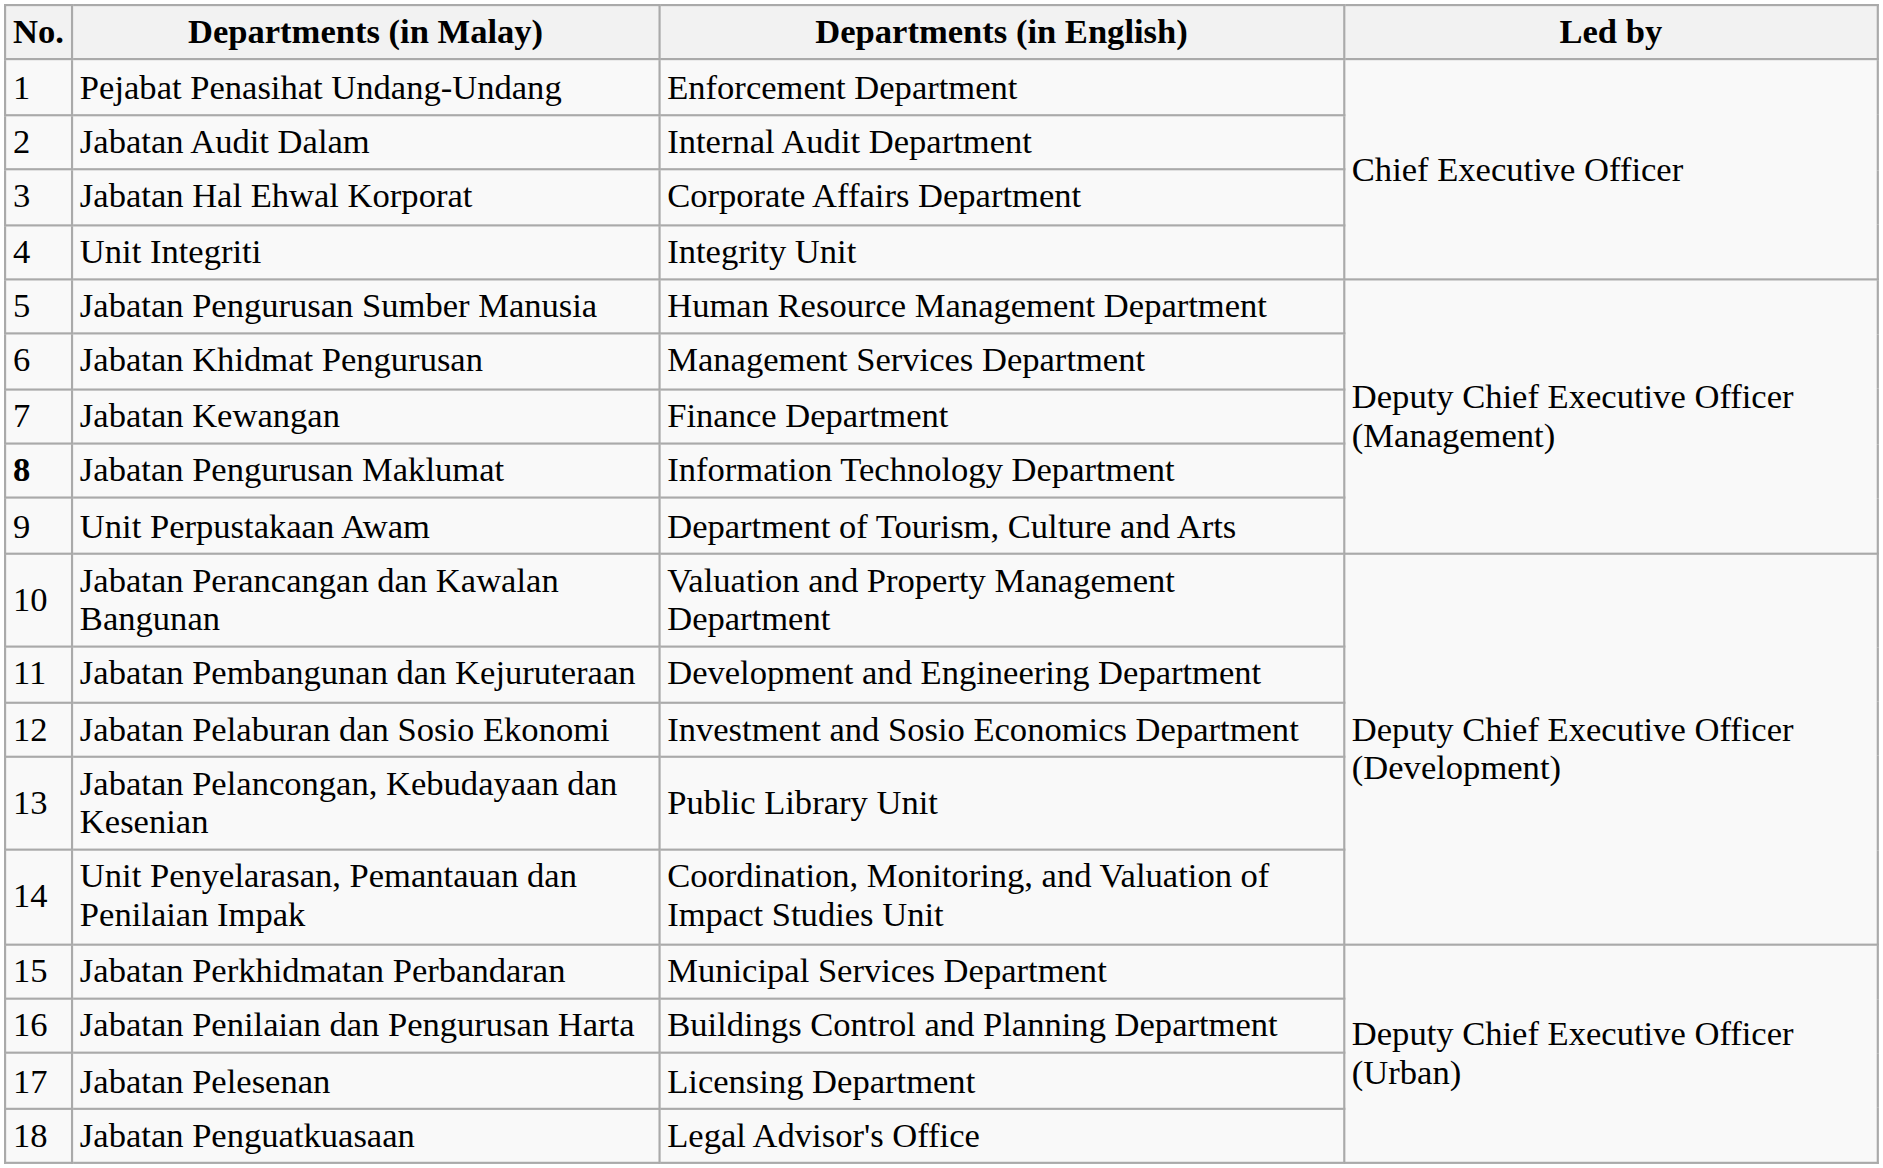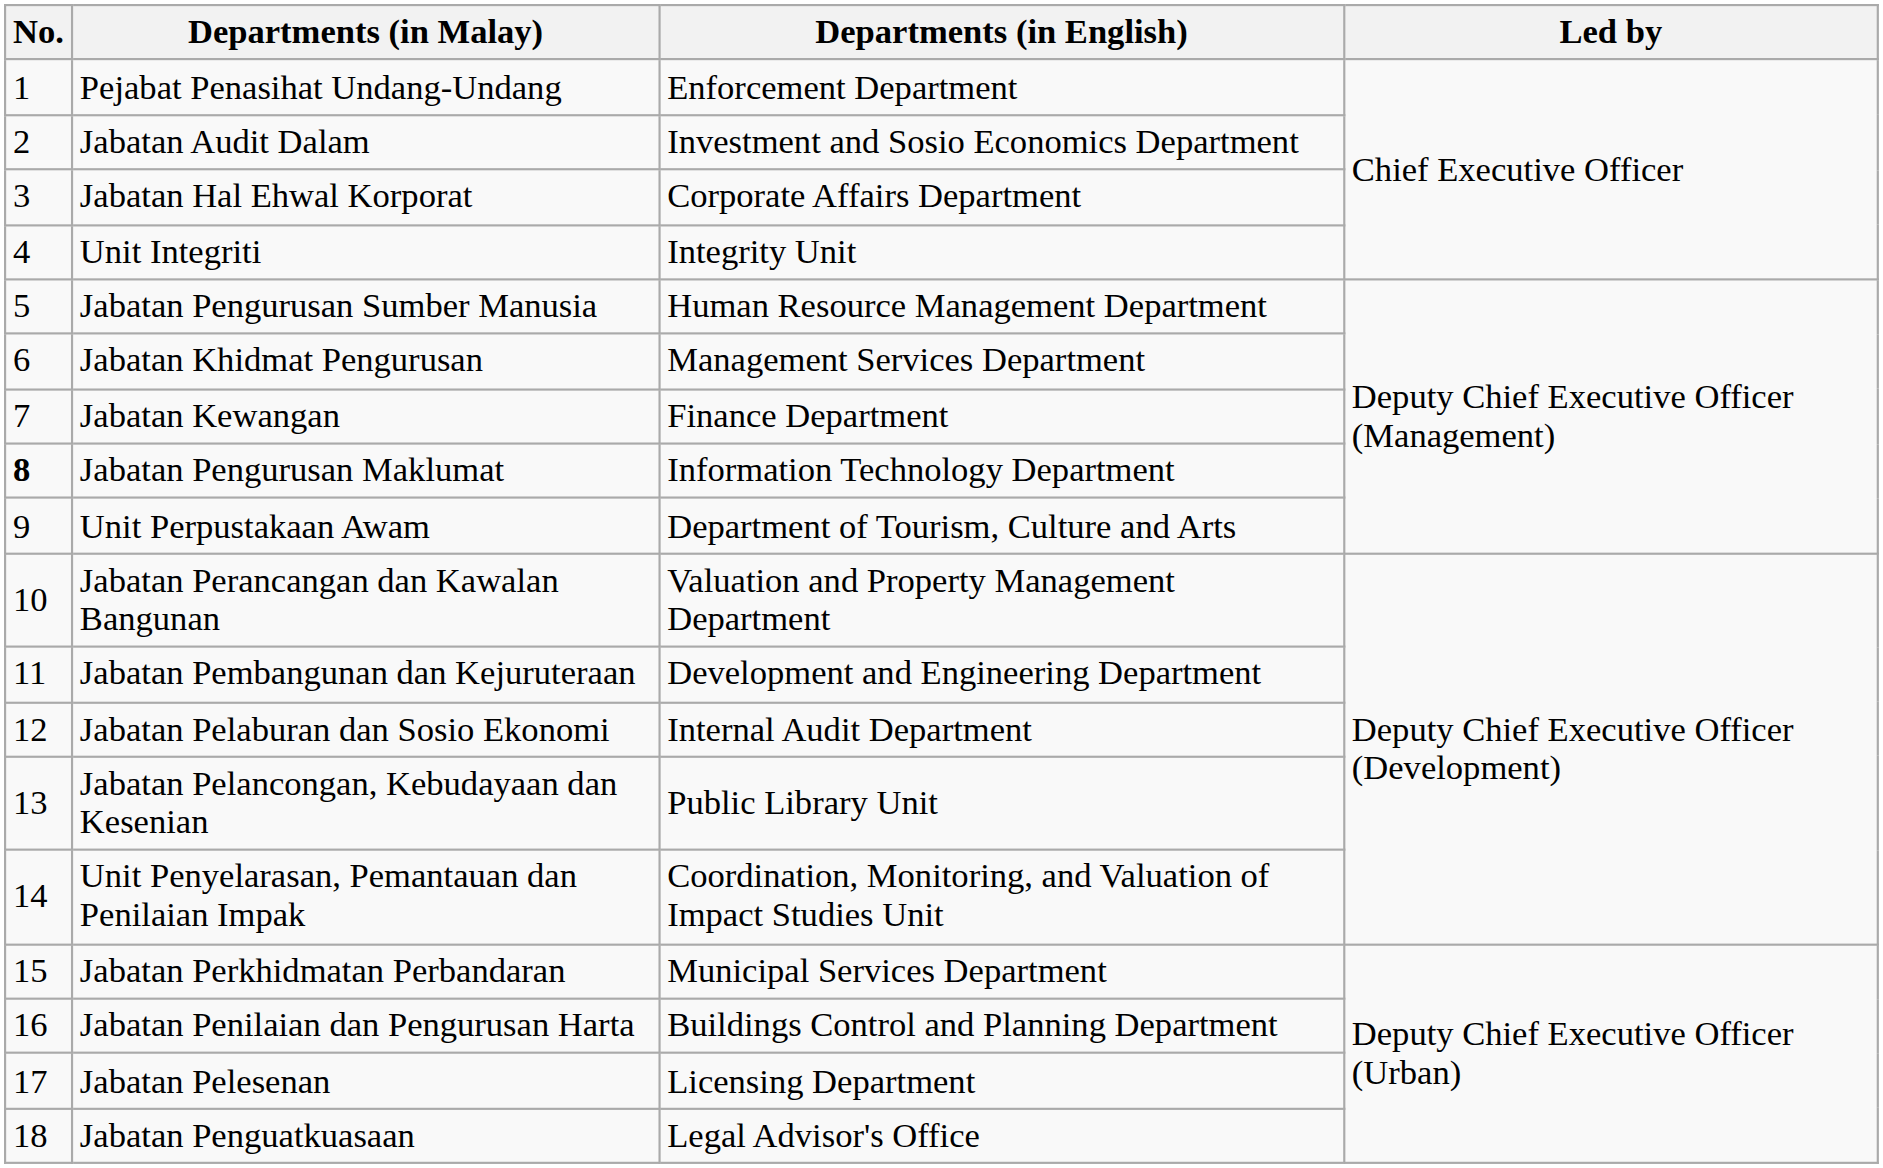Jabatan Audit Dalam | Departments (in English): Internal Audit Department -> Investment and Sosio Economics Department
Jabatan Pelaburan dan Sosio Ekonomi | Departments (in English): Investment and Sosio Economics Department -> Internal Audit Department
